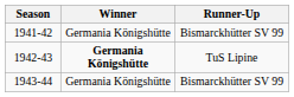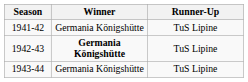1941-42 | Runner-Up: Bismarckhütter SV 99 -> TuS Lipine
1943-44 | Runner-Up: Bismarckhütter SV 99 -> TuS Lipine
